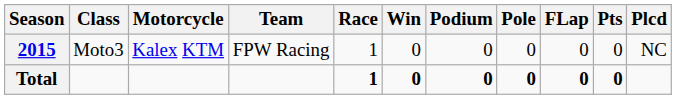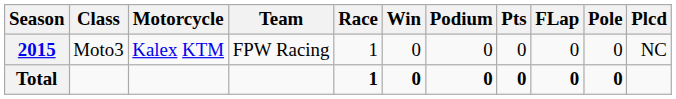columns swapped: Pole <-> Pts
